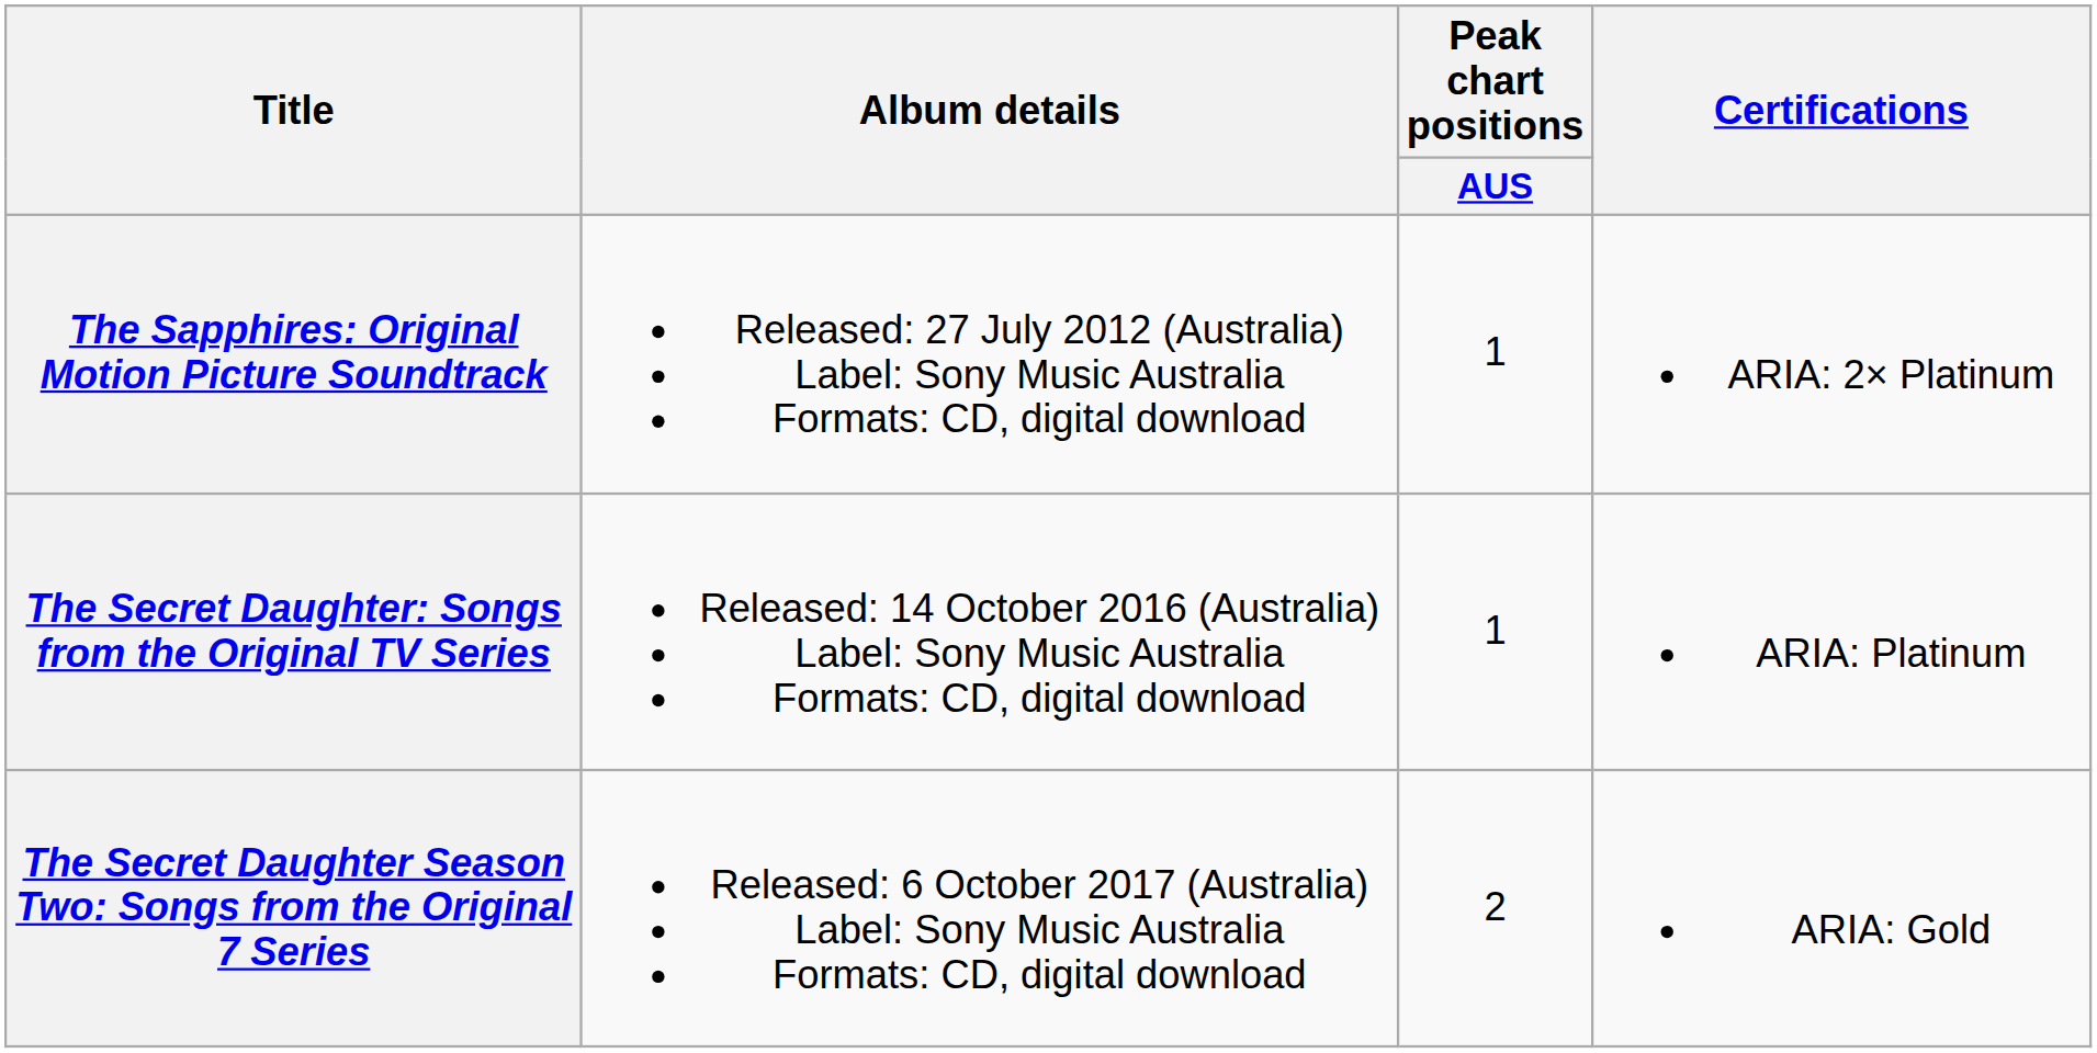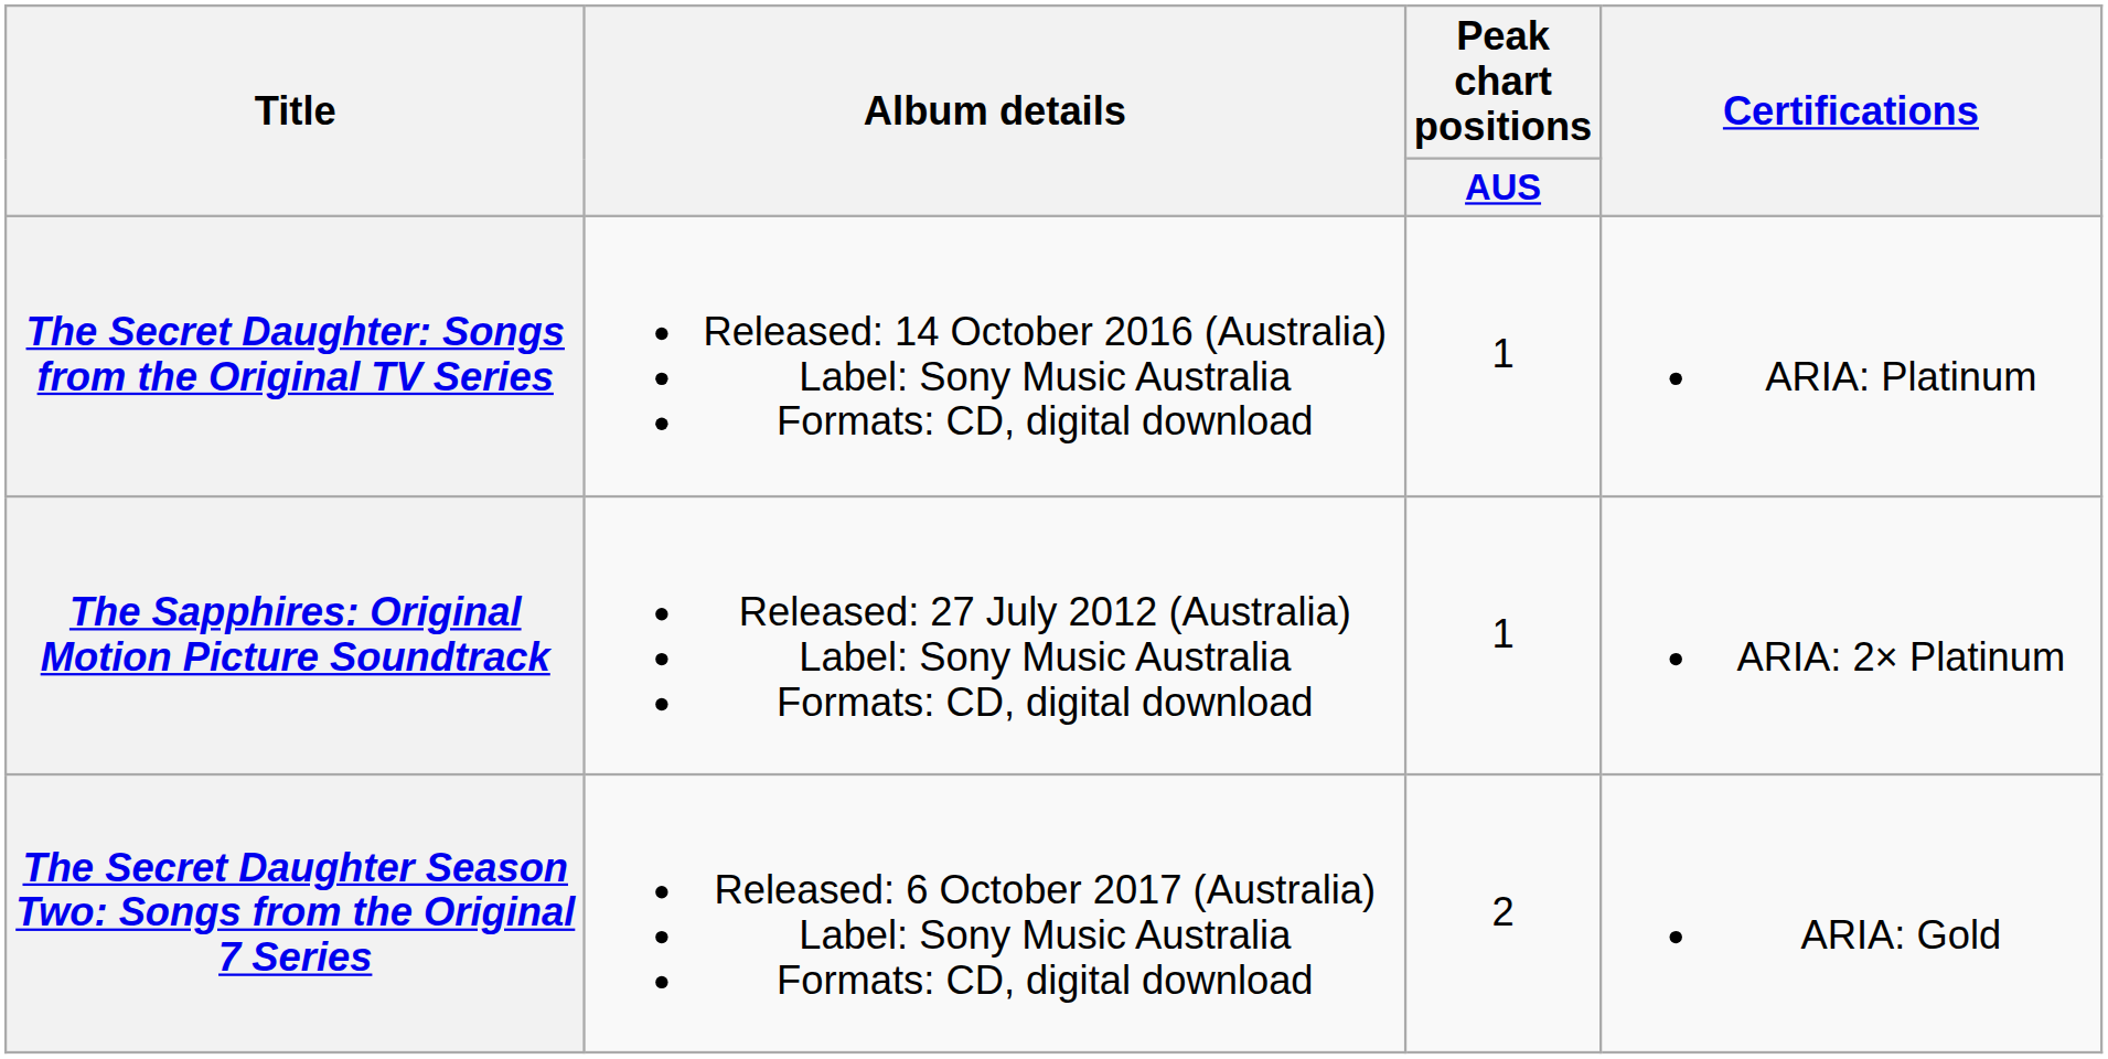rows swapped: The Sapphires: Original Motion Picture Soundtrack <-> The Secret Daughter: Songs from the Original TV Series
